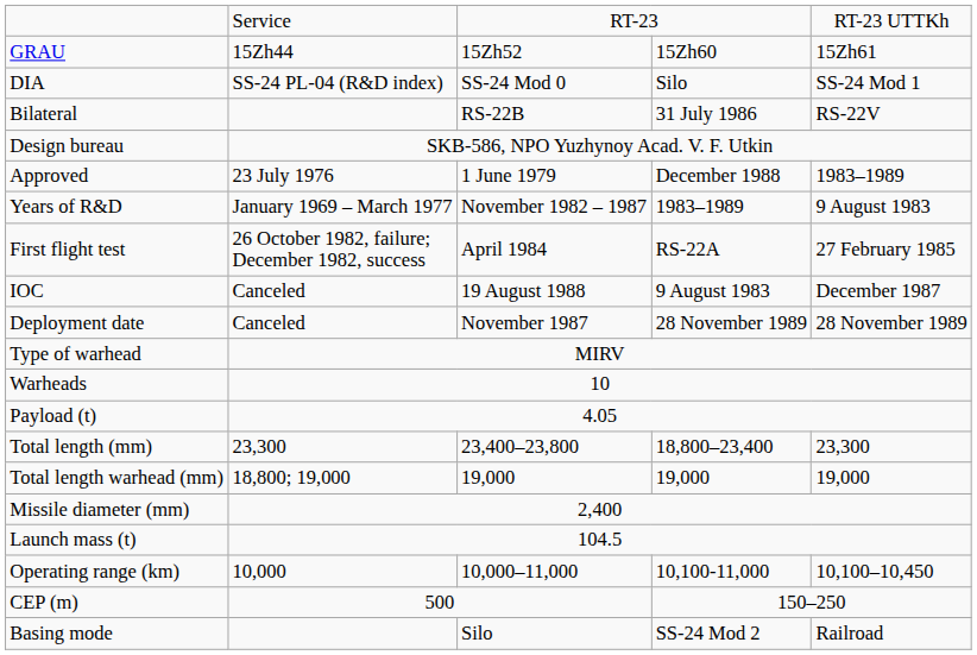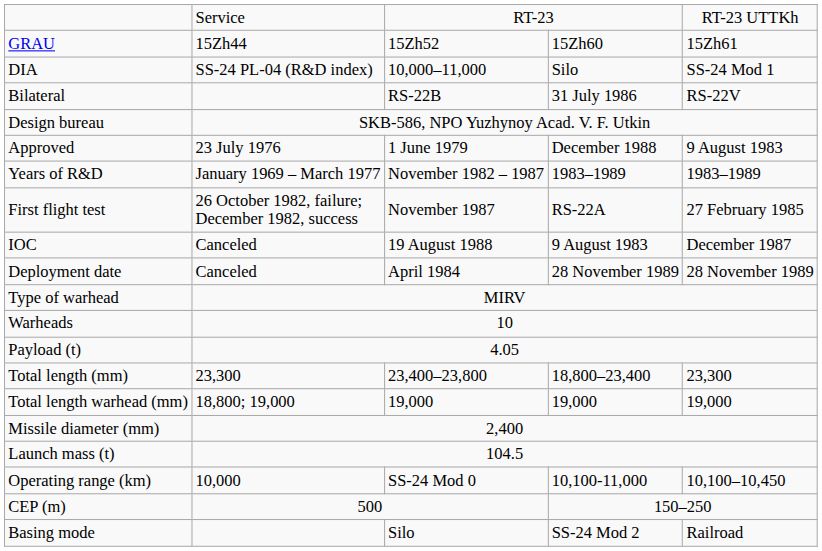DIA | column 3: SS-24 Mod 0 -> 10,000–11,000
Approved | column 5: 1983–1989 -> 9 August 1983
Years of R&D | column 5: 9 August 1983 -> 1983–1989
First flight test | column 3: April 1984 -> November 1987
Deployment date | column 3: November 1987 -> April 1984
Operating range (km) | column 3: 10,000–11,000 -> SS-24 Mod 0
